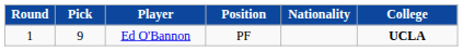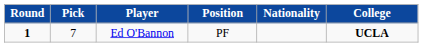Ed O'Bannon | Round: normal -> bold
Ed O'Bannon | Pick: 9 -> 7
